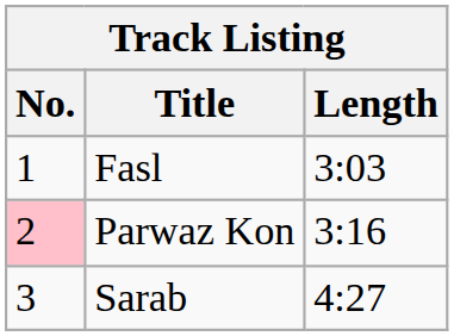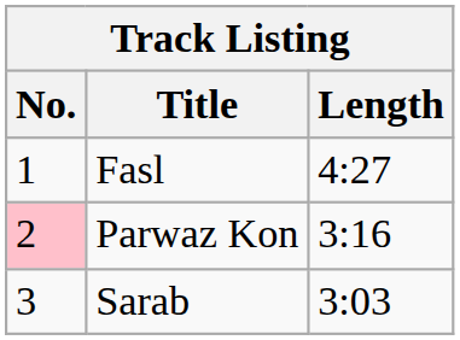Fasl | Length: 3:03 -> 4:27
Sarab | Length: 4:27 -> 3:03
